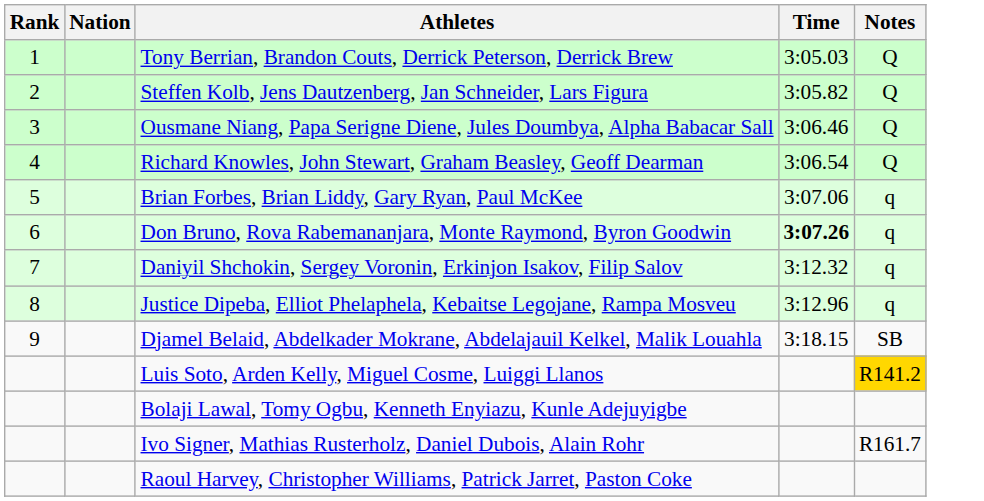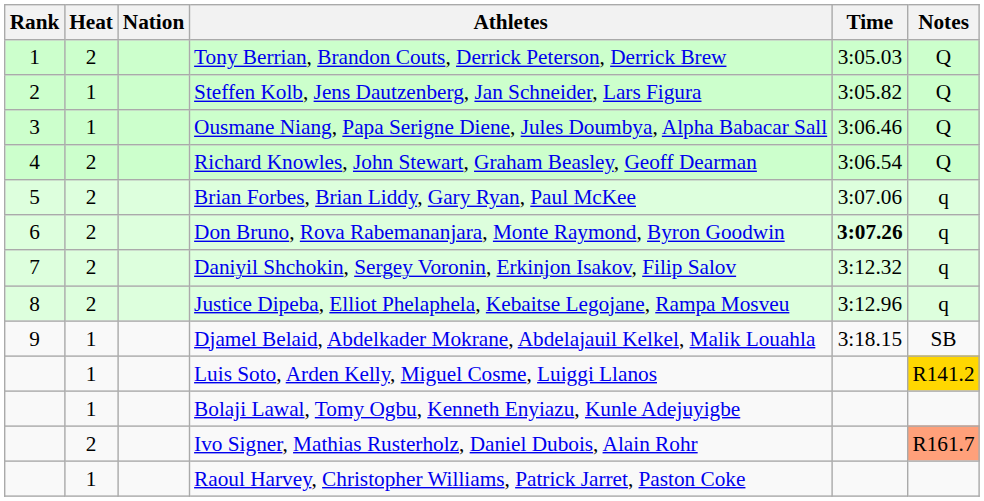+ column: Heat | 2 | 1 | 1 | 2 | 2 | 2 | 2 | 2 | 1 | 1 | 1 | 2 | 1
Ivo Signer, Mathias Rusterholz, Daniel Dubois, Alain Rohr | Notes: no background -> lightsalmon background
